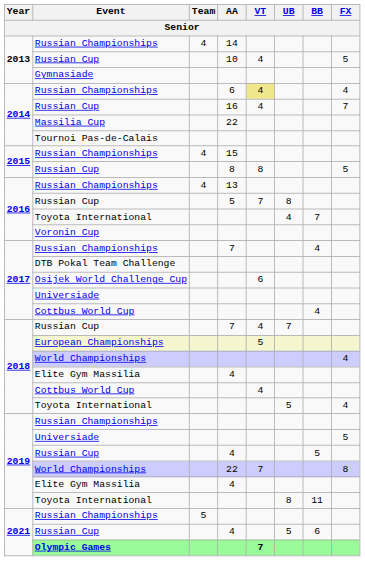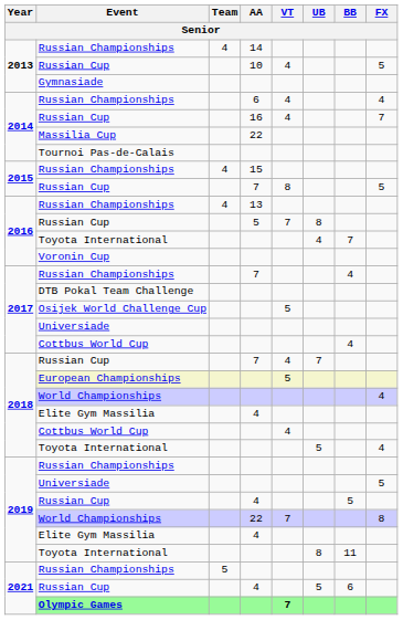2014 / Russian Championships | VT: khaki background -> no background
2015 / Russian Cup | AA: 8 -> 7
Osijek World Challenge Cup | VT: 6 -> 5
